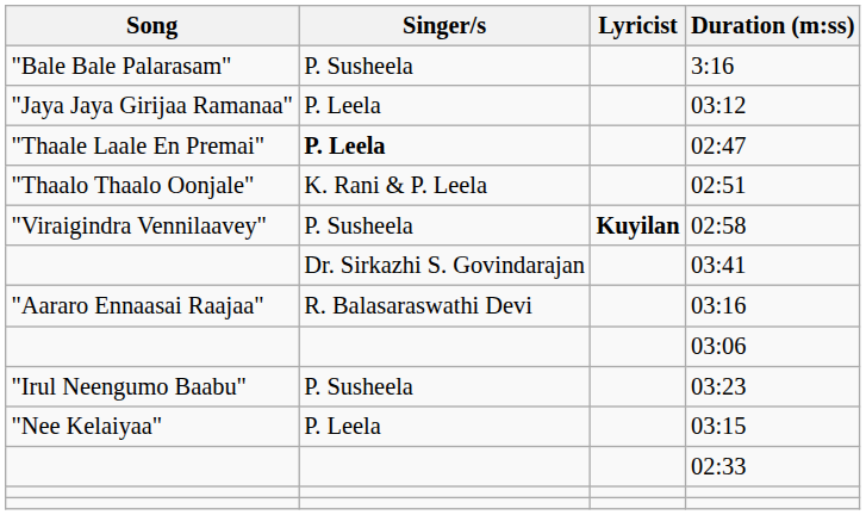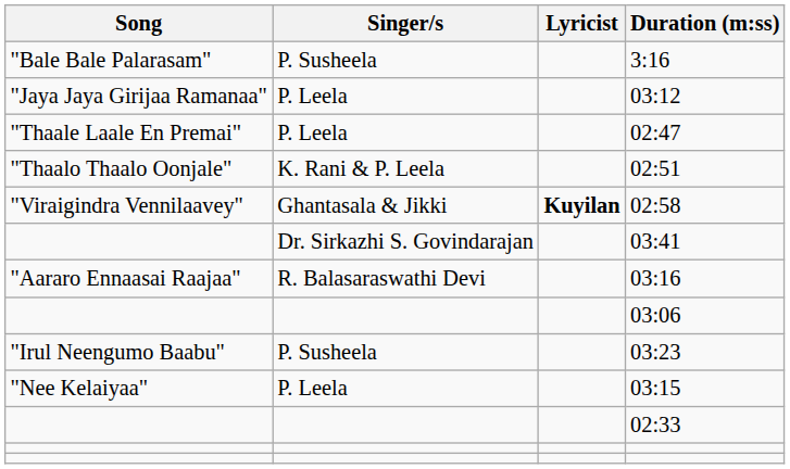02:47 | Singer/s: bold -> normal
02:58 | Singer/s: P. Susheela -> Ghantasala & Jikki
